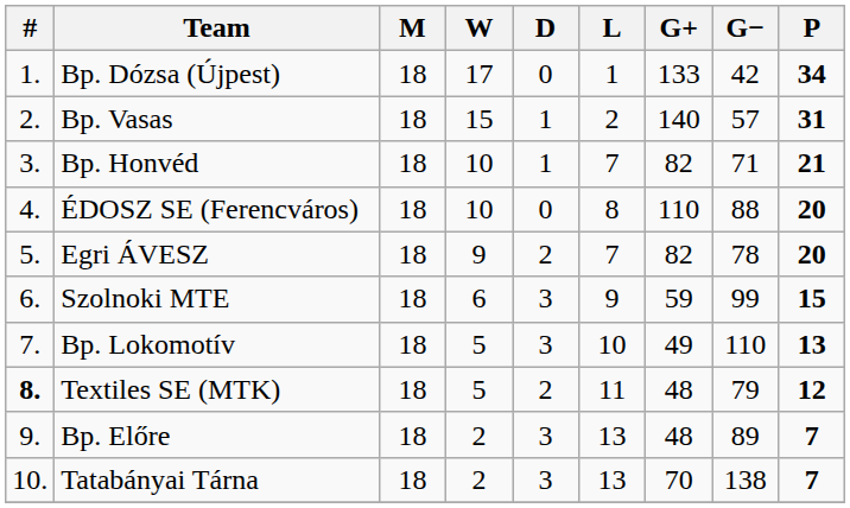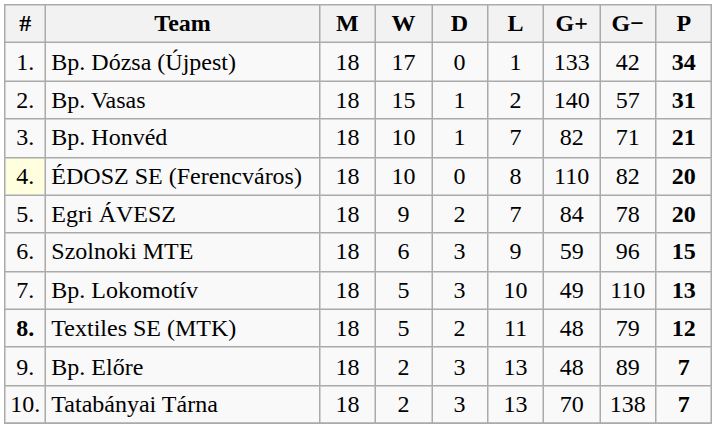ÉDOSZ SE (Ferencváros) | #: no background -> lightyellow background
ÉDOSZ SE (Ferencváros) | G−: 88 -> 82
Egri ÁVESZ | G+: 82 -> 84
Szolnoki MTE | G−: 99 -> 96
